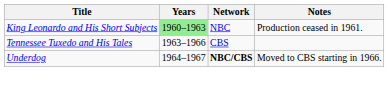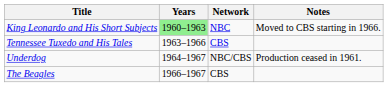King Leonardo and His Short Subjects | Notes: Production ceased in 1961. -> Moved to CBS starting in 1966.
Underdog | Network: bold -> normal
Underdog | Notes: Moved to CBS starting in 1966. -> Production ceased in 1961.
+ row: The Beagles | 1966–1967 | CBS
